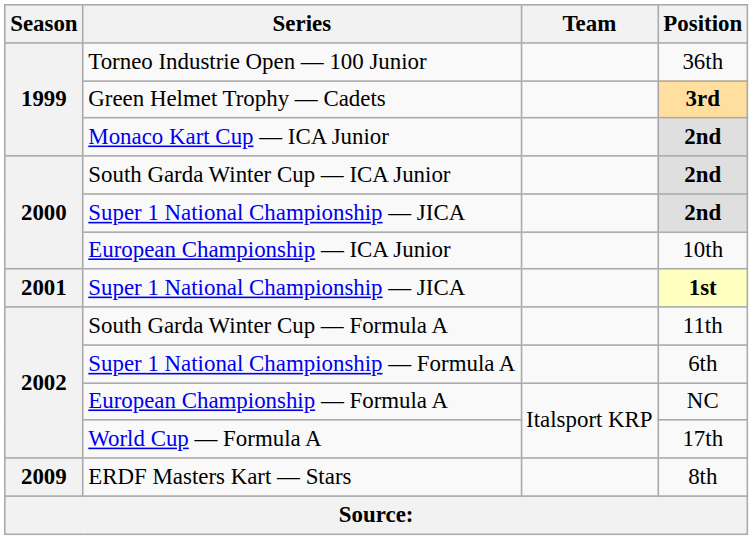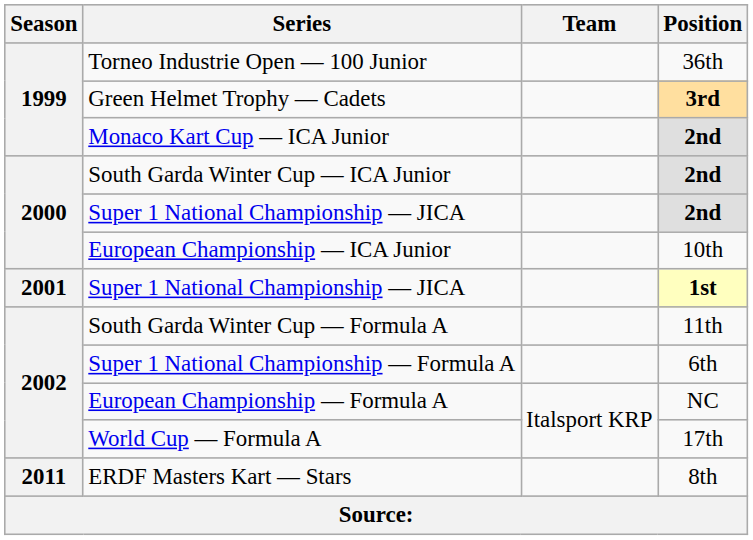ERDF Masters Kart — Stars | Season: 2009 -> 2011
